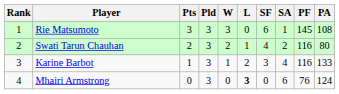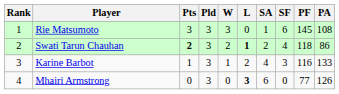columns swapped: SF <-> SA
Swati Tarun Chauhan | Pts: normal -> bold
Swati Tarun Chauhan | L: normal -> bold
Swati Tarun Chauhan | PF: 116 -> 118
Swati Tarun Chauhan | PA: 80 -> 86
Mhairi Armstrong | PF: 76 -> 77
Mhairi Armstrong | PA: 124 -> 126
